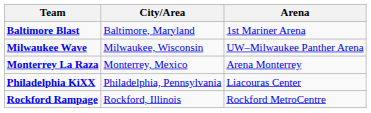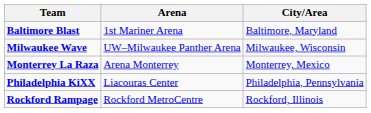columns swapped: City/Area <-> Arena
